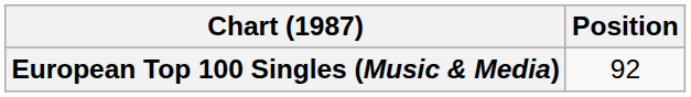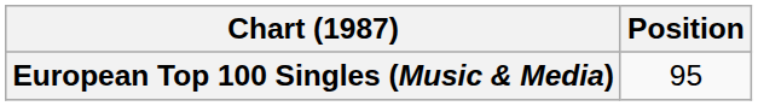European Top 100 Singles (Music & Media) | Position: 92 -> 95
